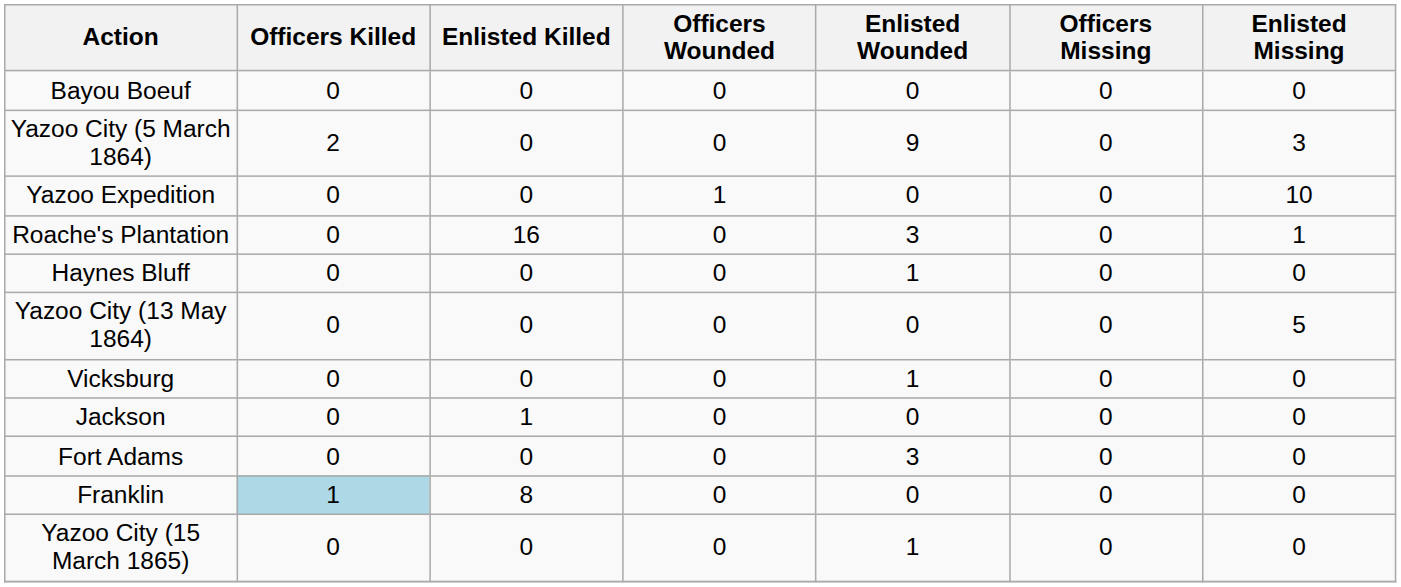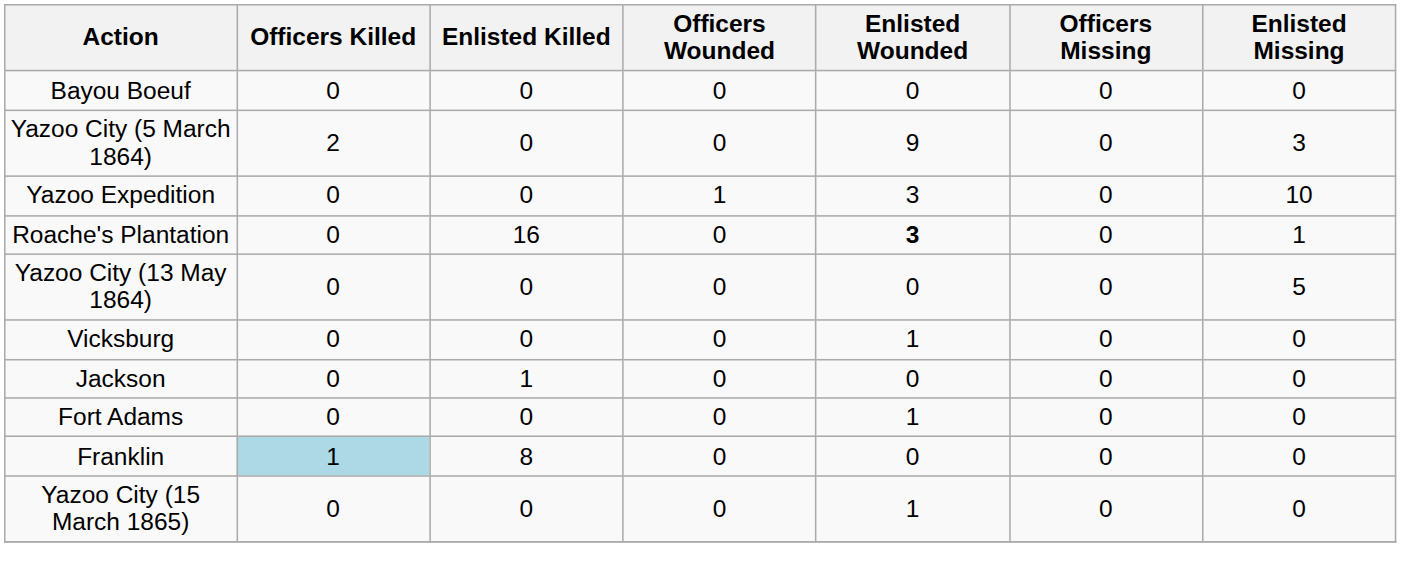Yazoo Expedition | Enlisted Wounded: 0 -> 3
Roache's Plantation | Enlisted Wounded: normal -> bold
- row: Haynes Bluff | 0 | 0 | 0 | 1 | 0 | 0
Fort Adams | Enlisted Wounded: 3 -> 1
